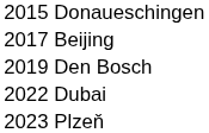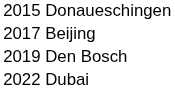- row: 2023 Plzeň
